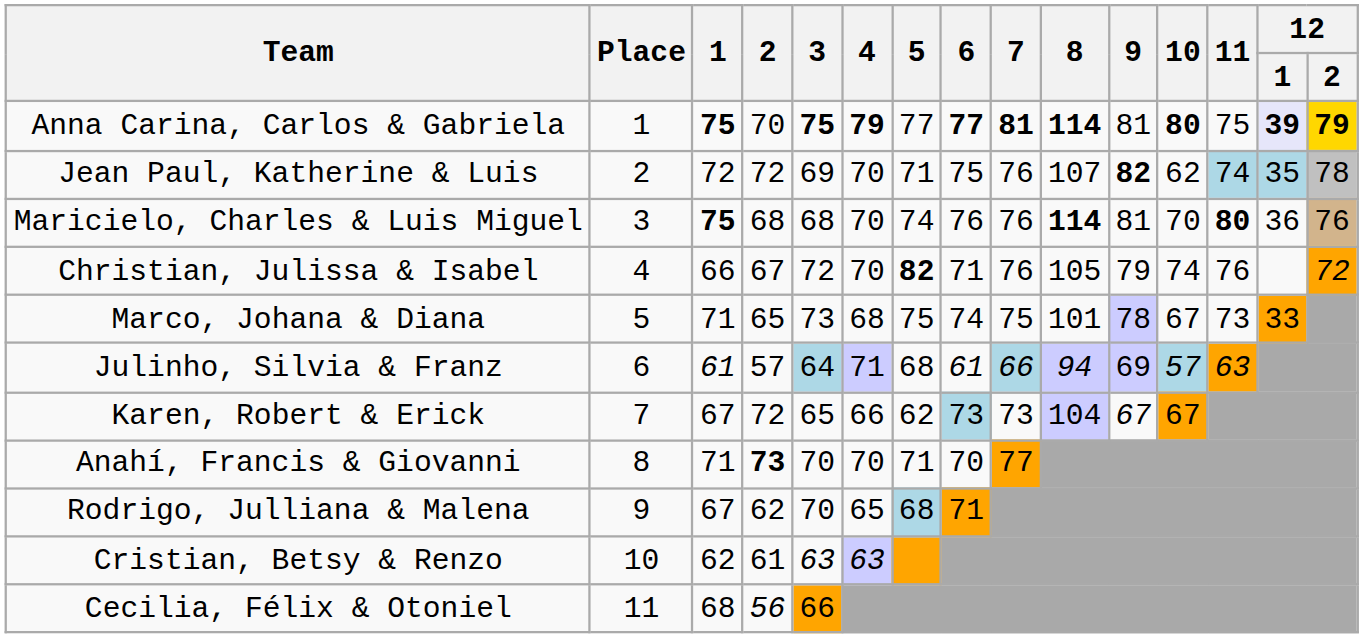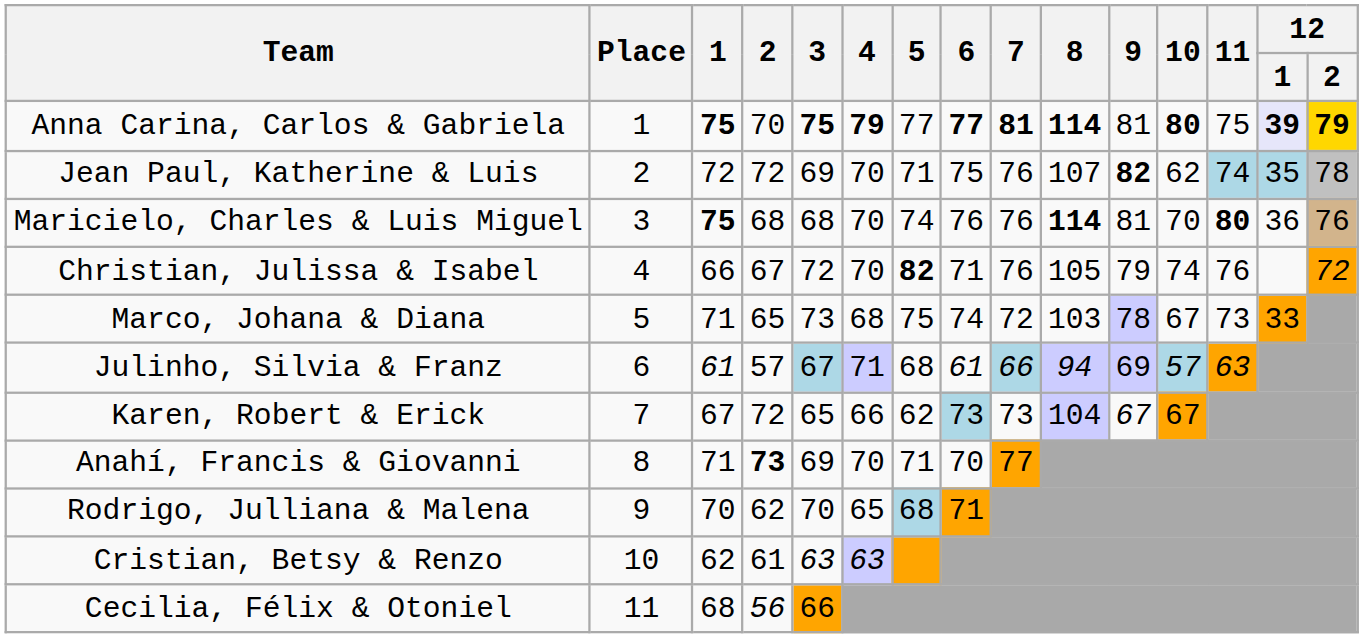Marco, Johana & Diana | 7: 75 -> 72
Marco, Johana & Diana | 8: 101 -> 103
Julinho, Silvia & Franz | 3: 64 -> 67
Anahí, Francis & Giovanni | 3: 70 -> 69
Rodrigo, Julliana & Malena | 1: 67 -> 70
